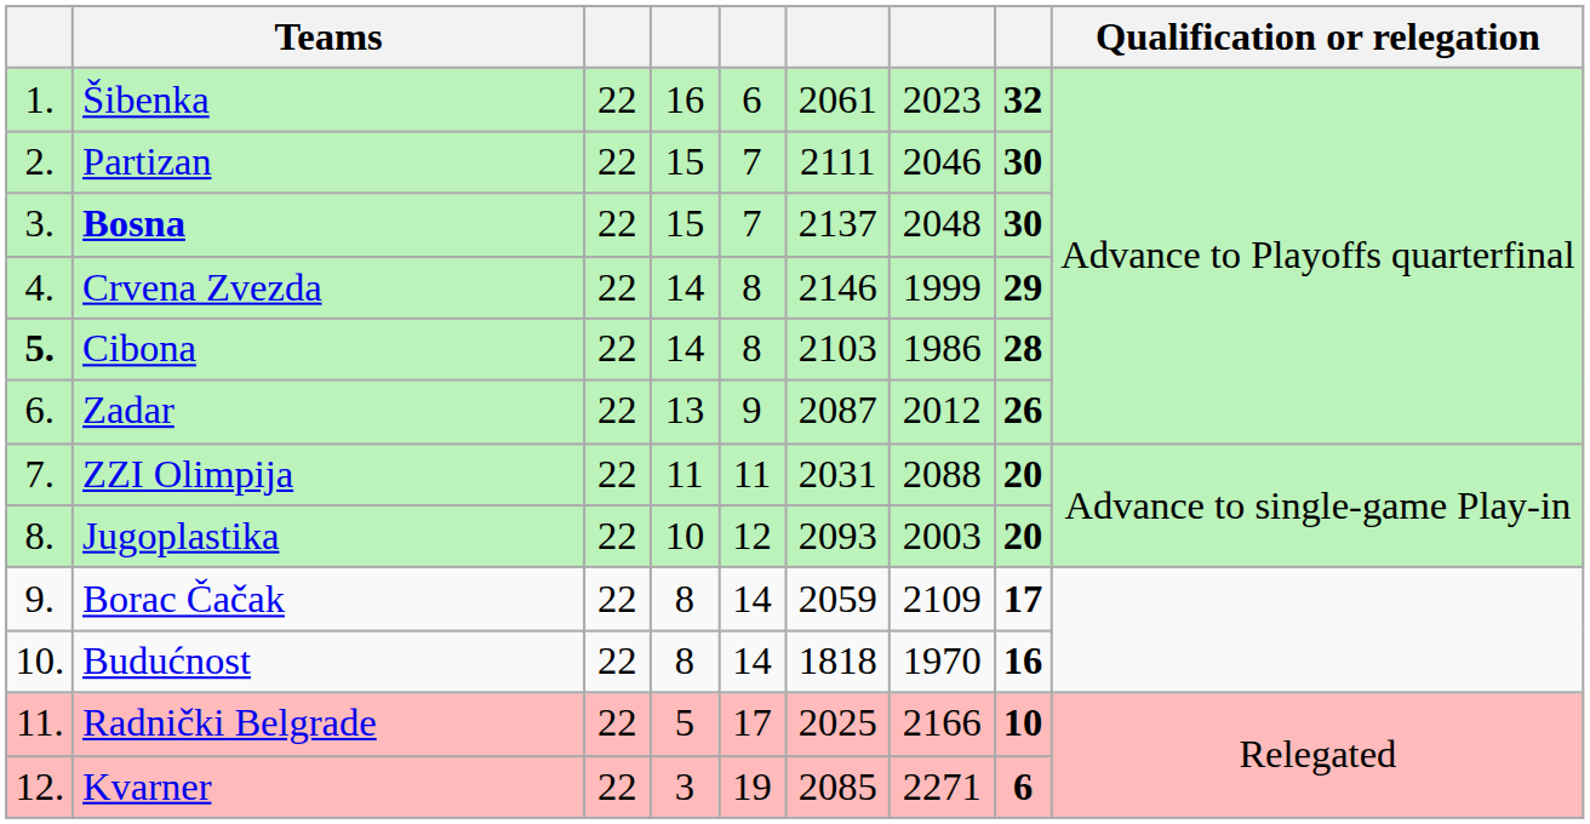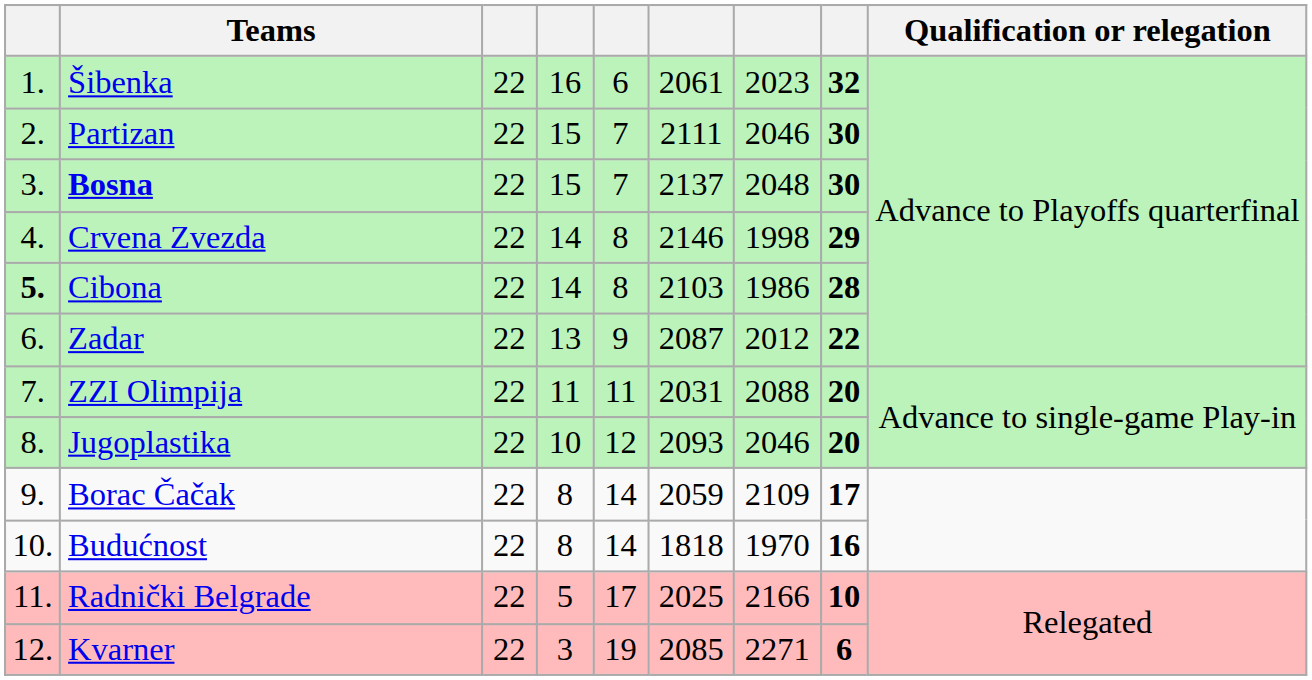Crvena Zvezda | column 7: 1999 -> 1998
Zadar | column 8: 26 -> 22
Jugoplastika | column 7: 2003 -> 2046
